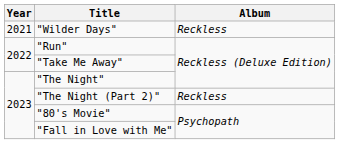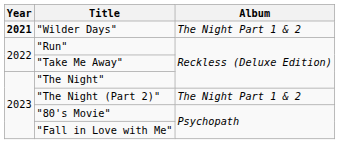"Wilder Days" | Year: normal -> bold
"Wilder Days" | Album: Reckless -> The Night Part 1 & 2
"The Night (Part 2)" | Album: Reckless -> The Night Part 1 & 2
